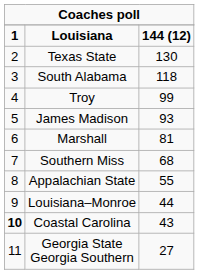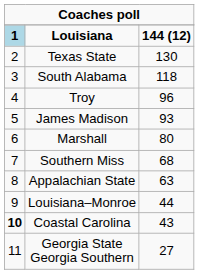Louisiana | column 1: no background -> lightblue background
Troy | column 3: 99 -> 96
Marshall | column 3: 81 -> 80
Appalachian State | column 3: 55 -> 63
